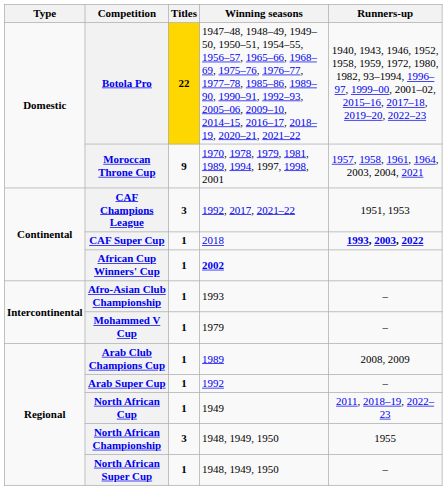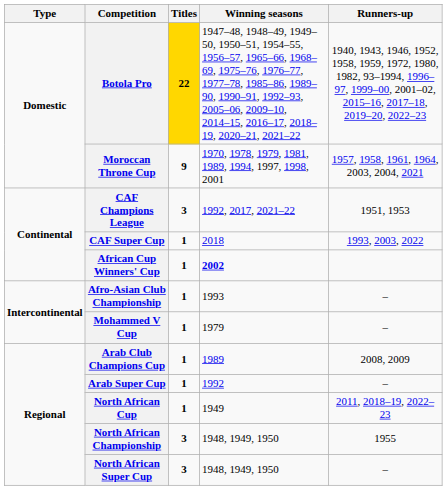CAF Super Cup | Runners-up: bold -> normal
North African Super Cup | Titles: 1 -> 3
